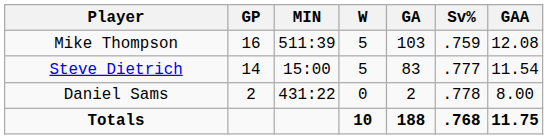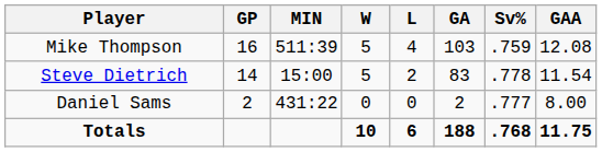+ column: L | 4 | 2 | 0 | 6
Steve Dietrich | Sv%: .777 -> .778
Daniel Sams | Sv%: .778 -> .777
